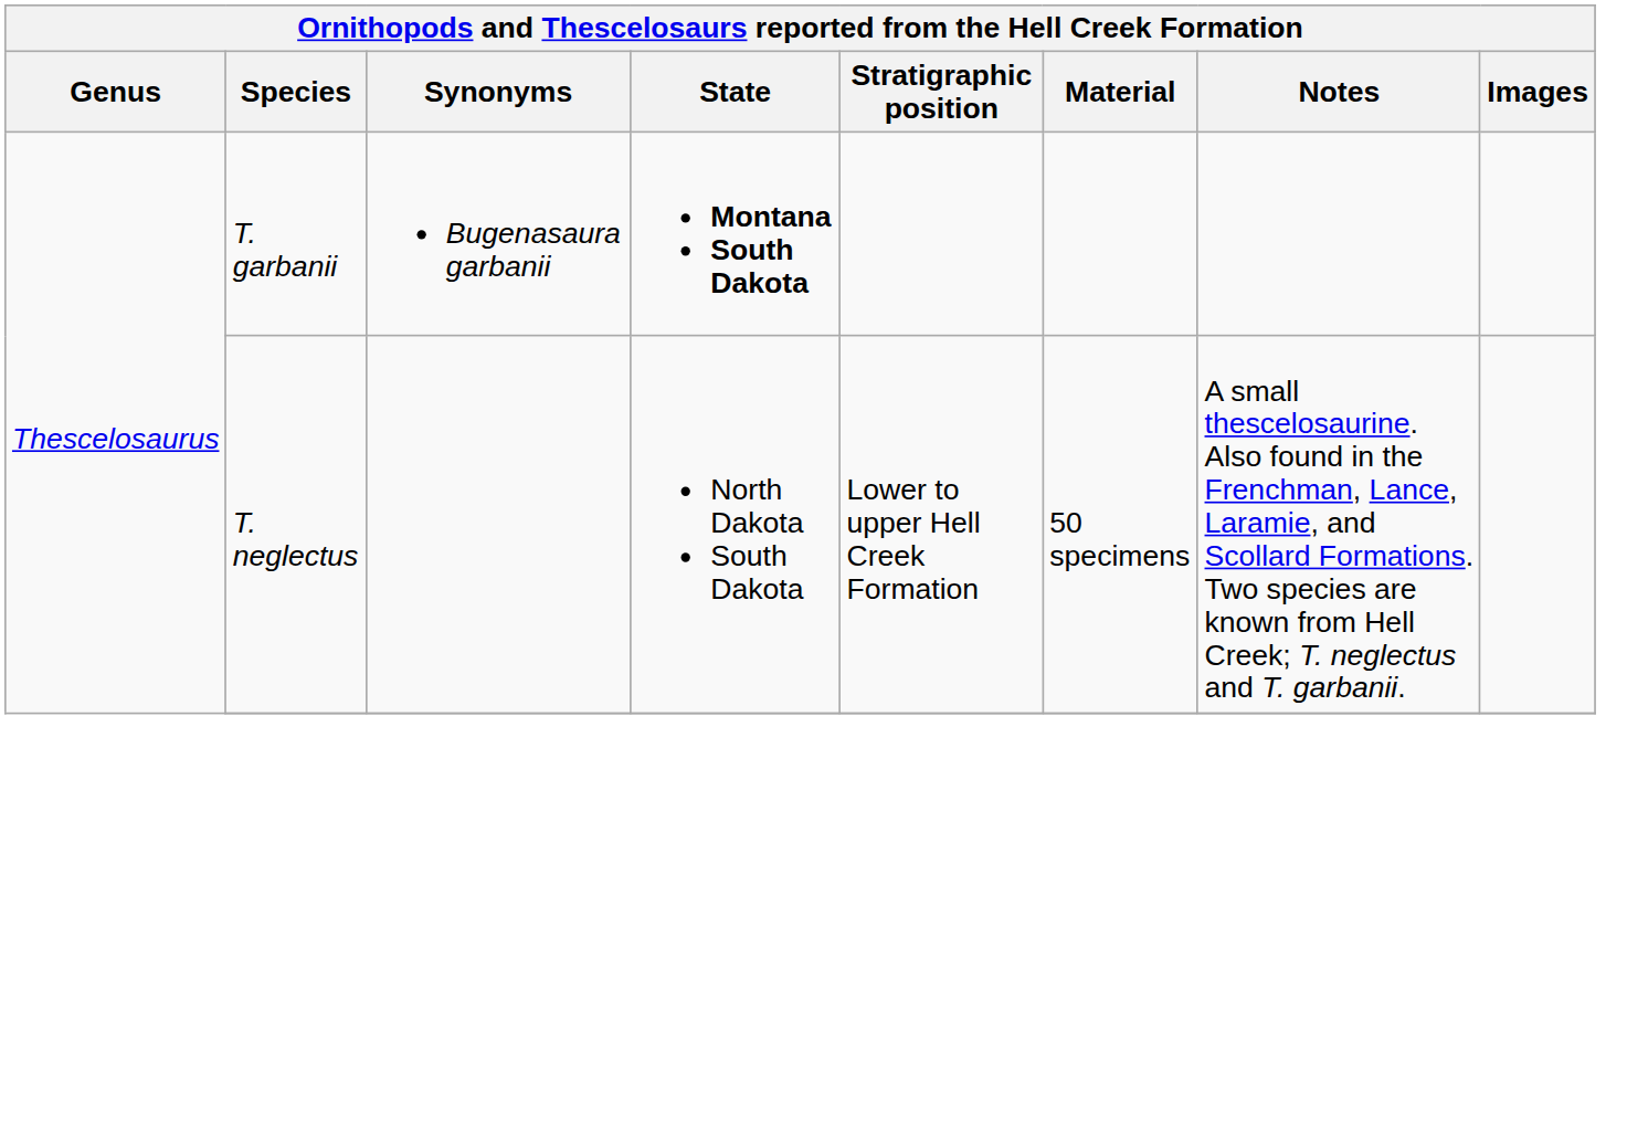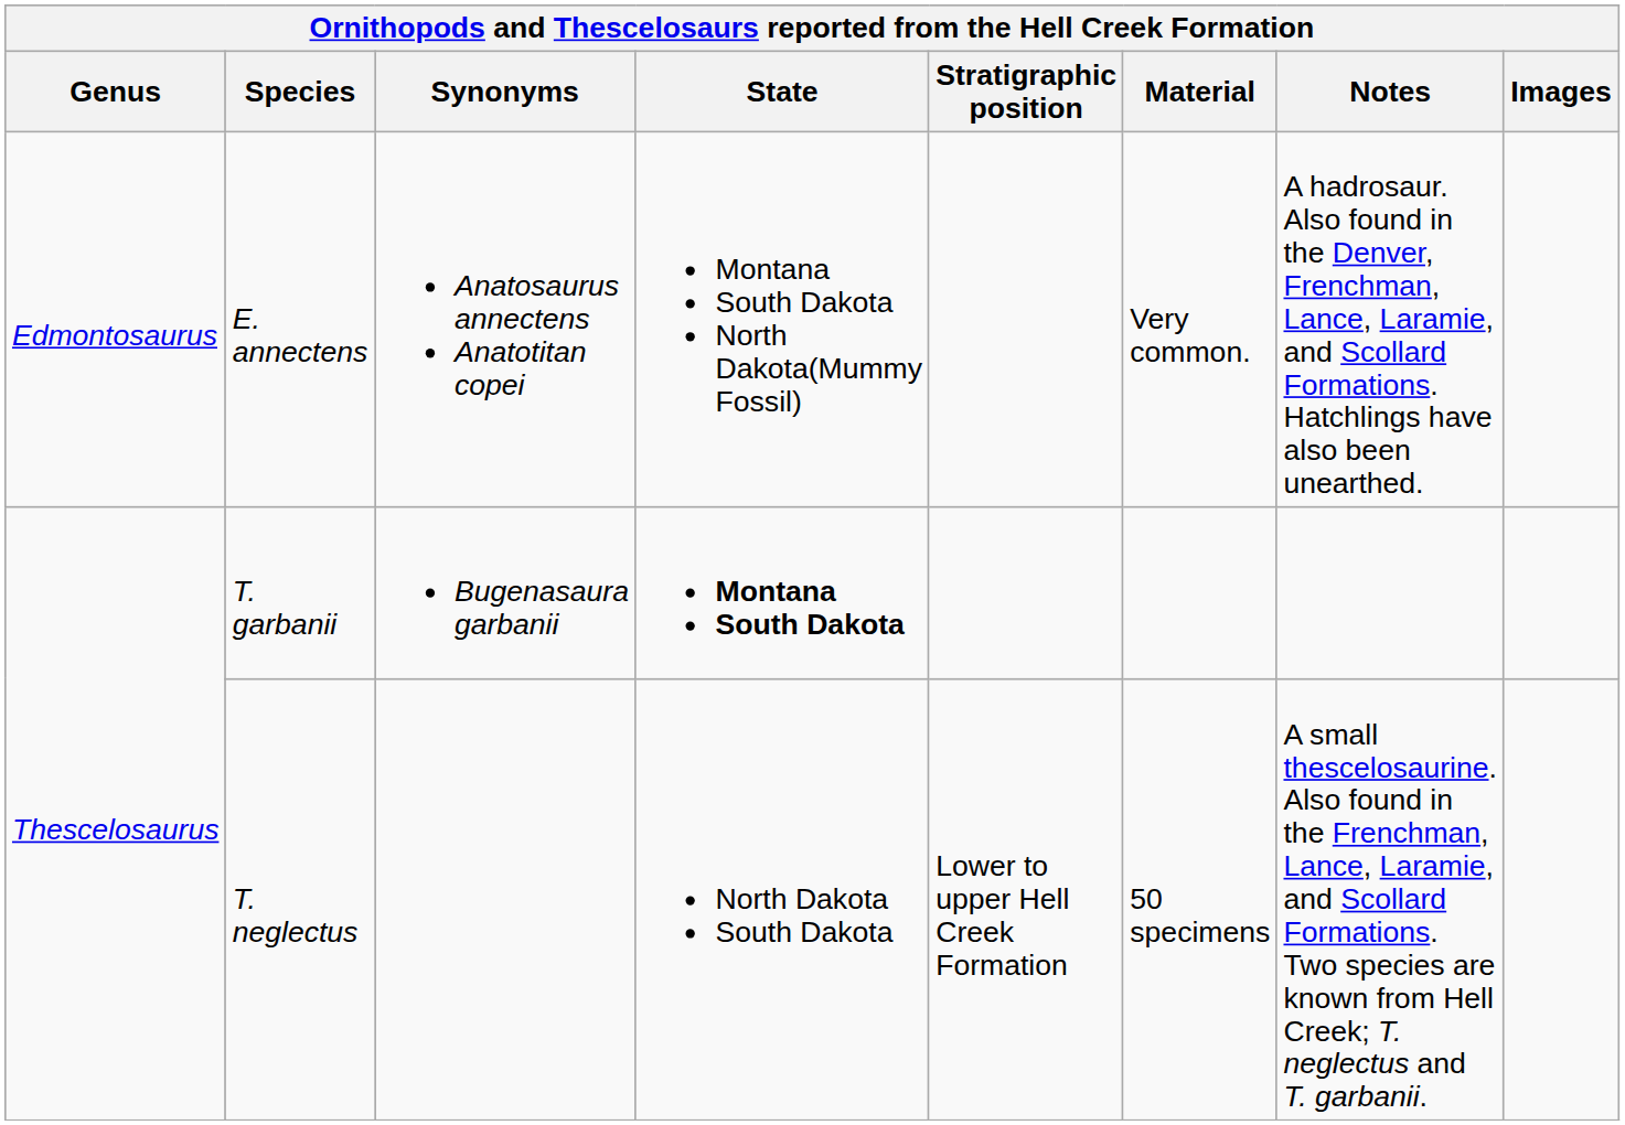+ row: Edmontosaurus | E. annectens | Anatosaurus annectens Anatotitan copei | Montana South Dakota North Dakota(Mummy Fossil) | Very common. | A hadrosaur. Also found in the Denver, Frenchman, Lance, Laramie, and Scollard Formations. Hatchlings have also been unearthed.
